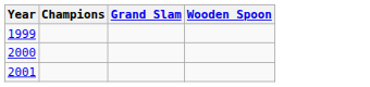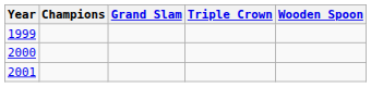+ column: Triple Crown
